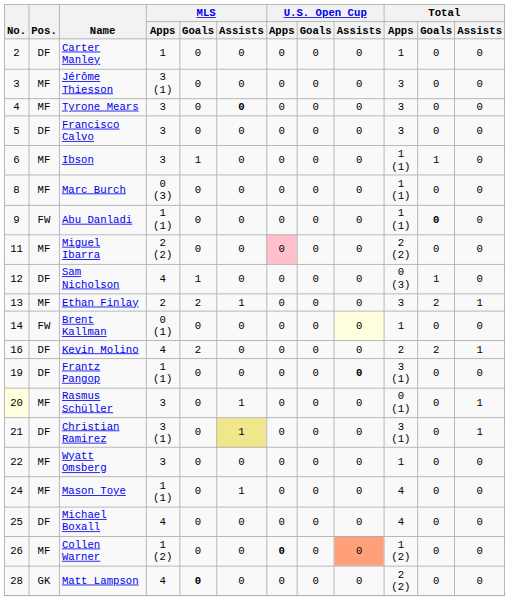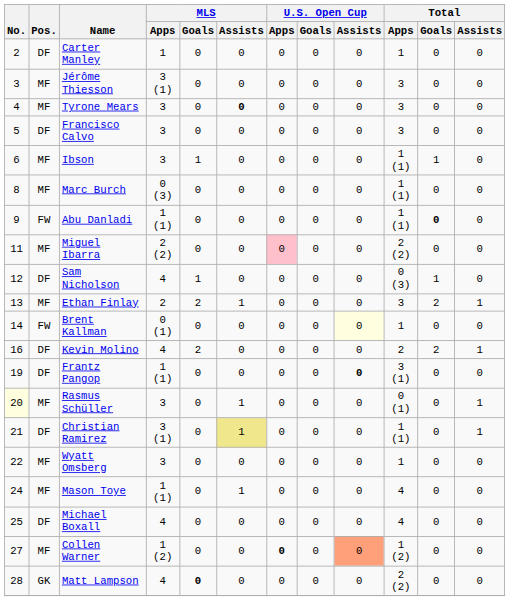Christian Ramirez | Total / Apps: 3 (1) -> 1 (1)
Collen Warner | No.: 26 -> 27
